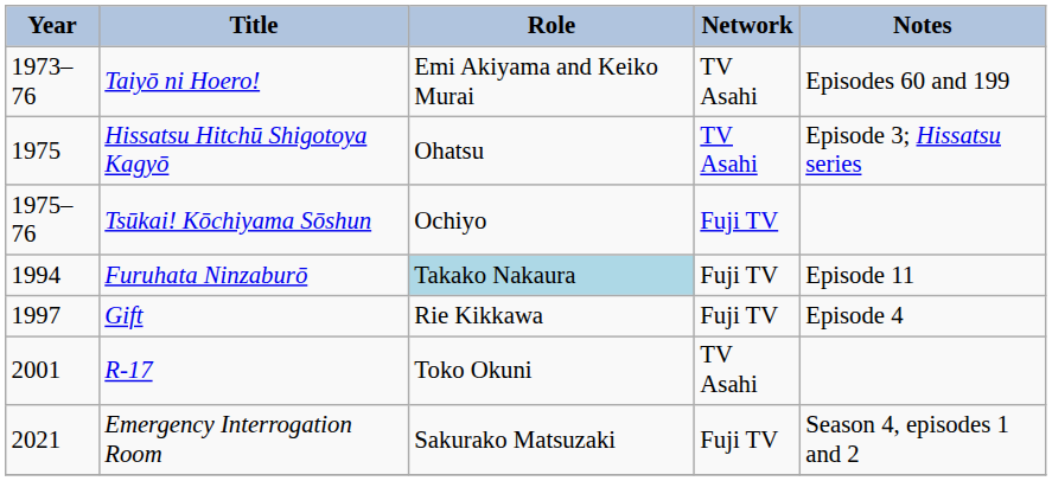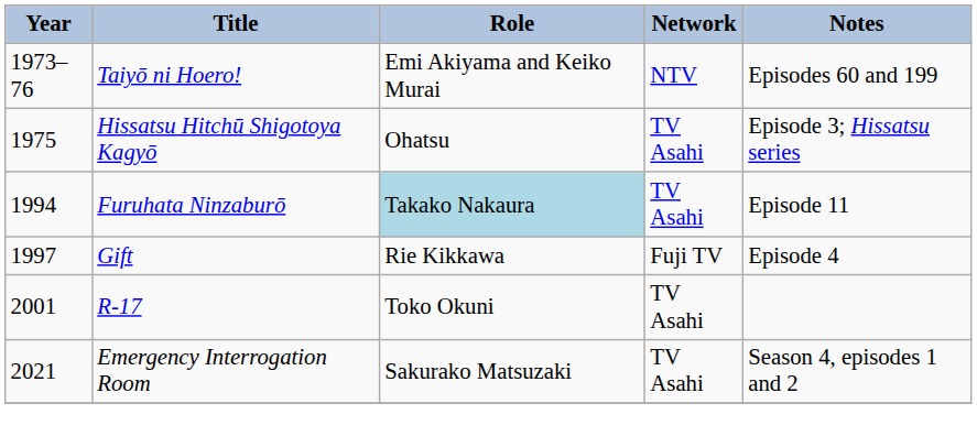Taiyō ni Hoero! | Network: TV Asahi -> NTV
- row: 1975–76 | Tsūkai! Kōchiyama Sōshun | Ochiyo | Fuji TV
Furuhata Ninzaburō | Network: Fuji TV -> TV Asahi
Emergency Interrogation Room | Network: Fuji TV -> TV Asahi
